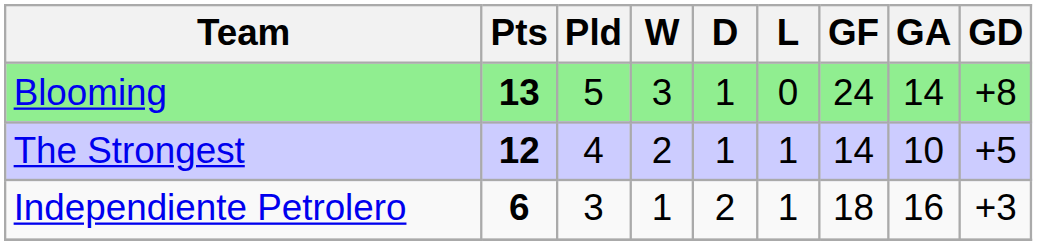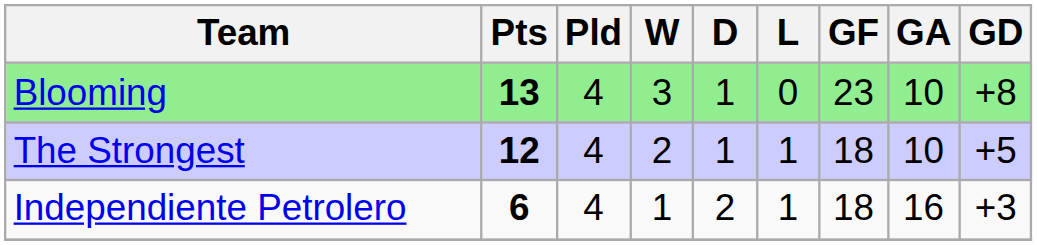Blooming | Pld: 5 -> 4
Blooming | GF: 24 -> 23
Blooming | GA: 14 -> 10
The Strongest | GF: 14 -> 18
Independiente Petrolero | Pld: 3 -> 4
